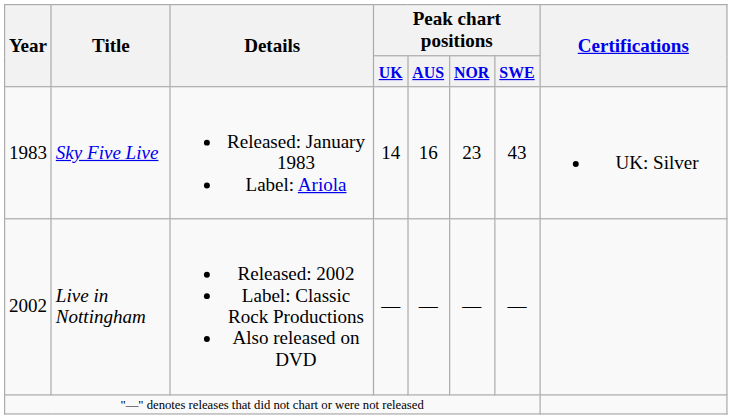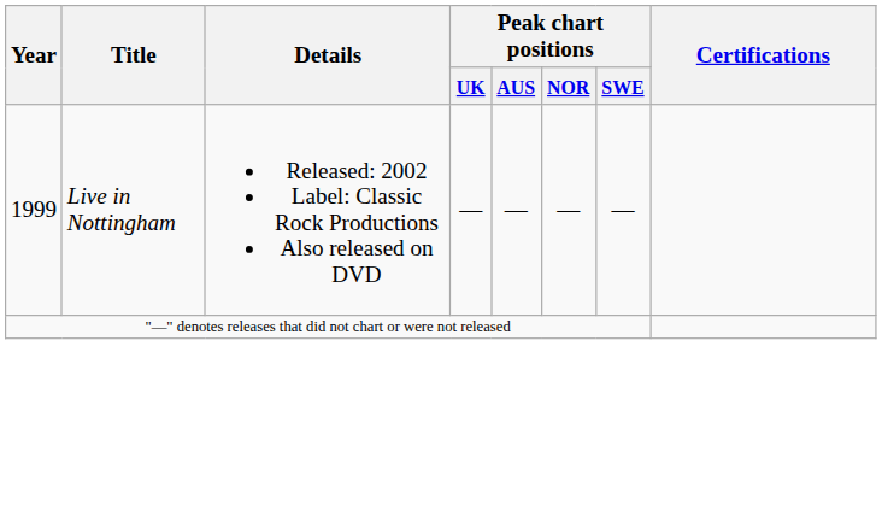- row: 1983 | Sky Five Live | Released: January 1983 Label: Ariola | 14 | 16 | 23 | 43 | UK: Silver
Live in Nottingham | Year: 2002 -> 1999
